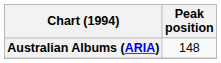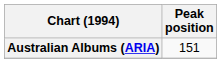Australian Albums (ARIA) | Peak position: 148 -> 151
